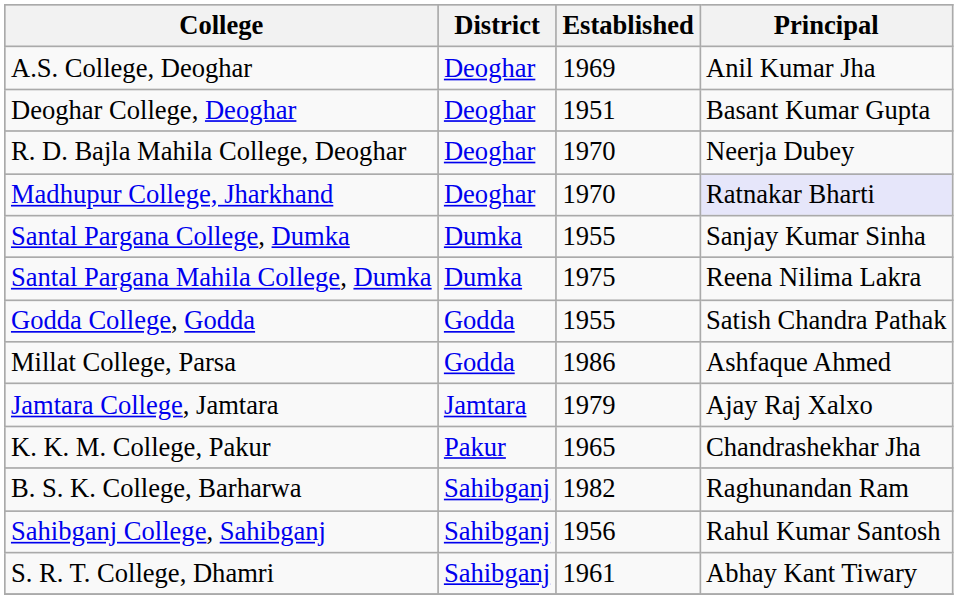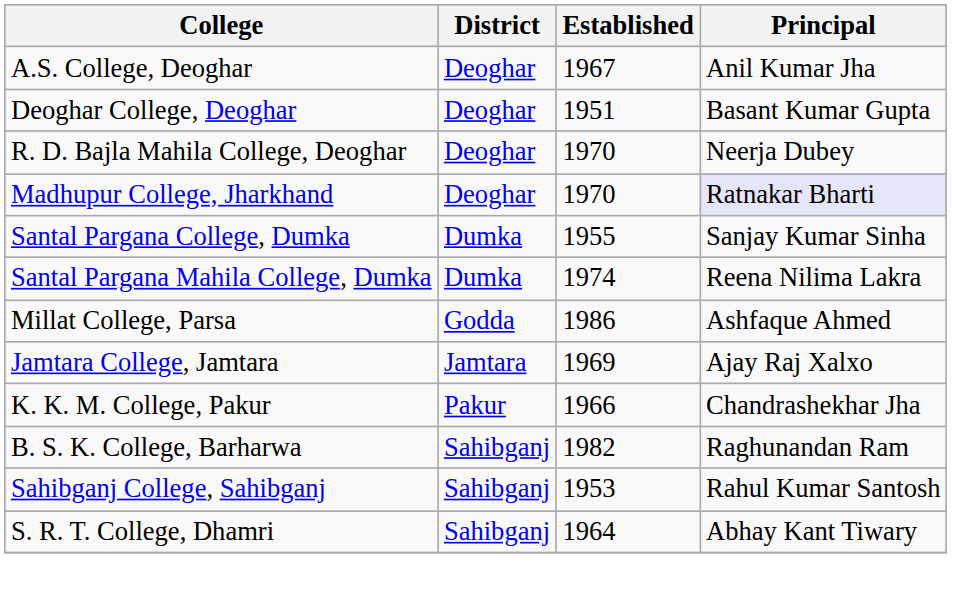A.S. College, Deoghar | Established: 1969 -> 1967
Santal Pargana Mahila College, Dumka | Established: 1975 -> 1974
- row: Godda College, Godda | Godda | 1955 | Satish Chandra Pathak
Jamtara College, Jamtara | Established: 1979 -> 1969
K. K. M. College, Pakur | Established: 1965 -> 1966
Sahibganj College, Sahibganj | Established: 1956 -> 1953
S. R. T. College, Dhamri | Established: 1961 -> 1964
